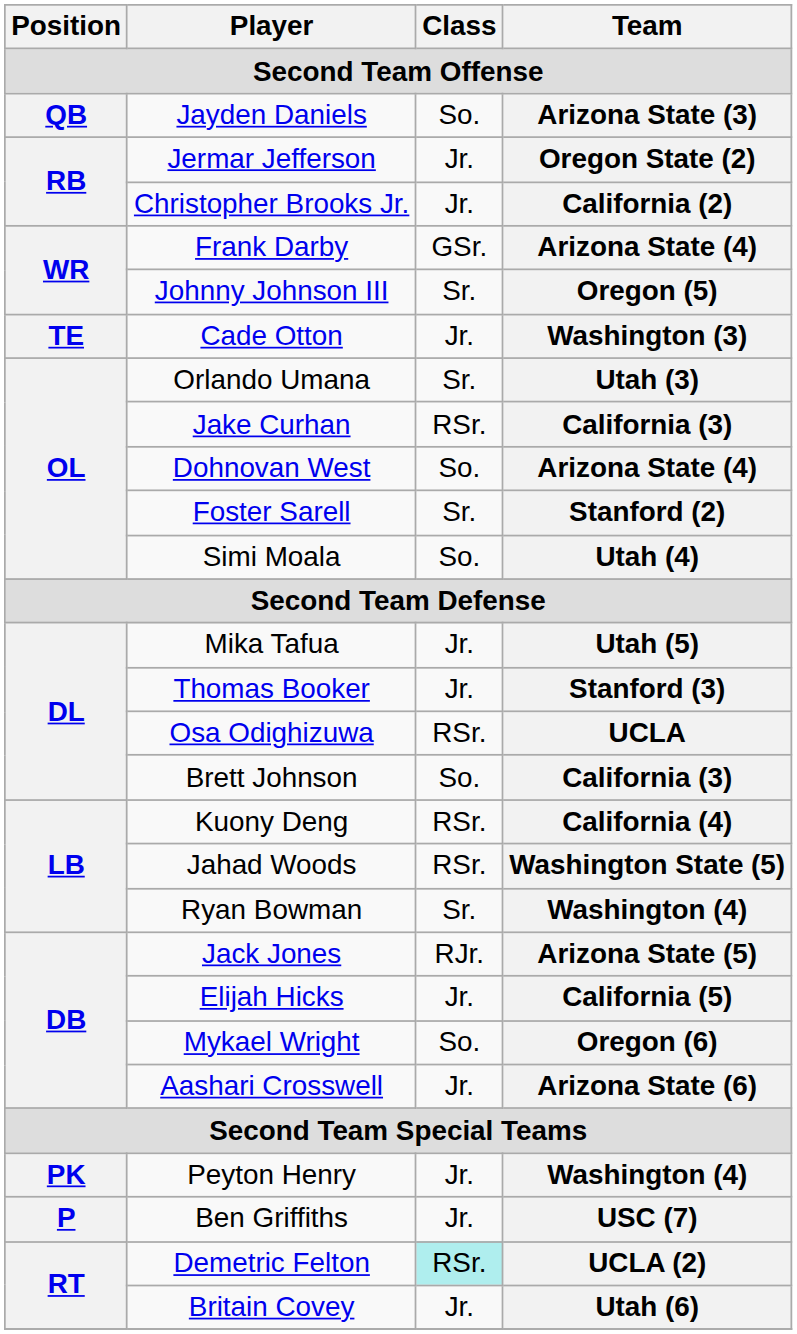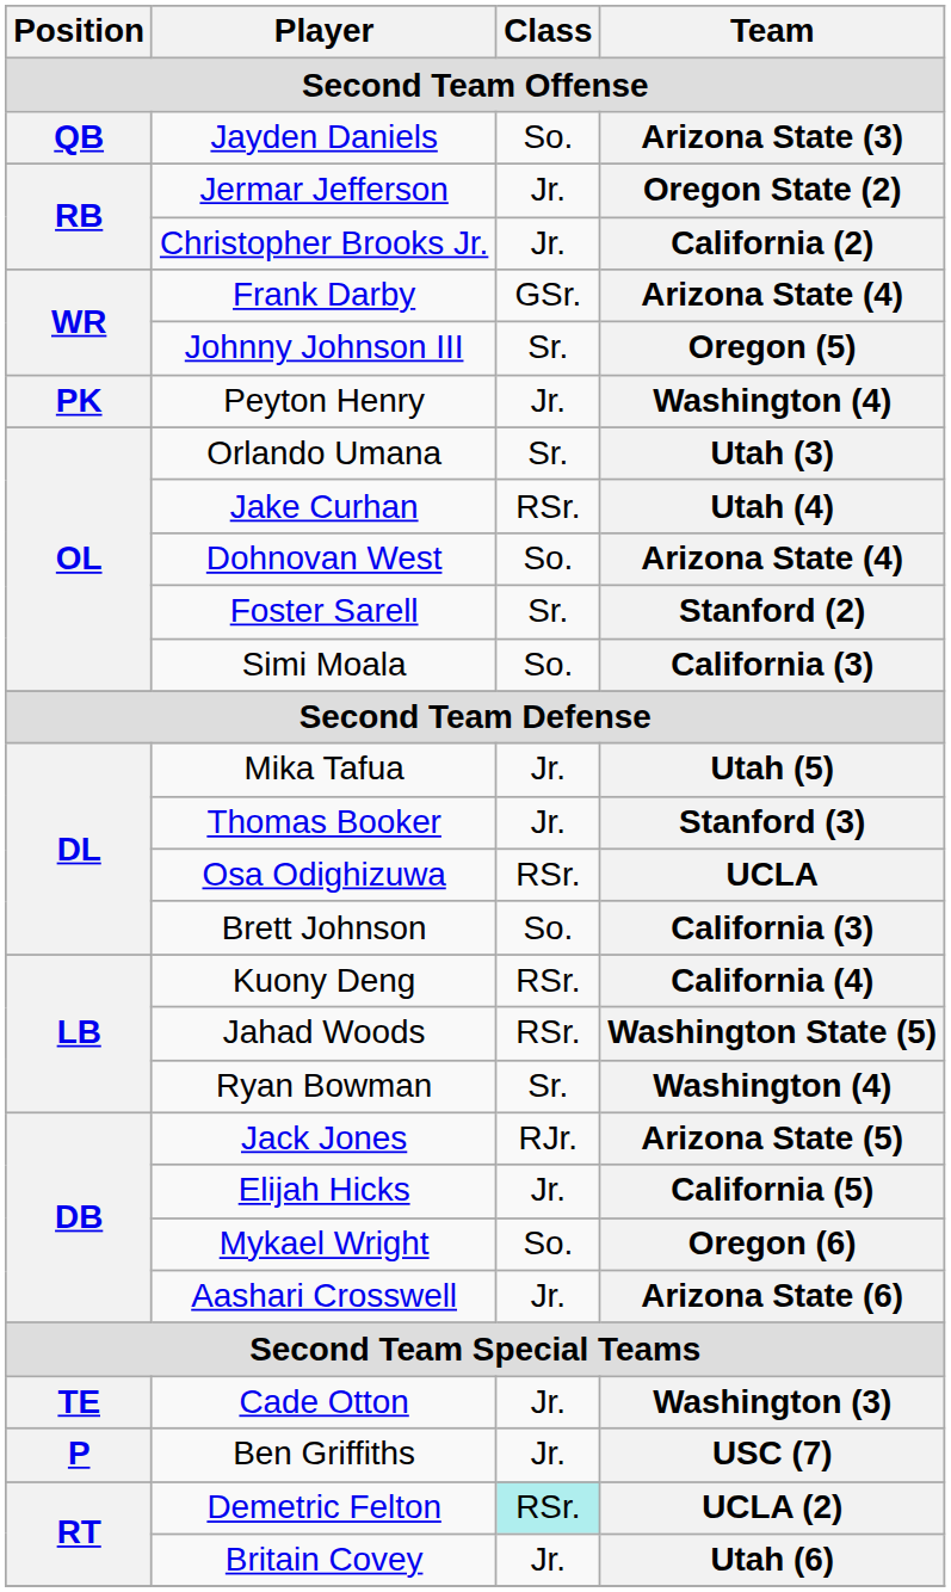rows swapped: Cade Otton <-> Peyton Henry
Jake Curhan | Team: California (3) -> Utah (4)
Simi Moala | Team: Utah (4) -> California (3)
